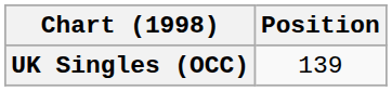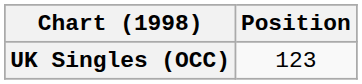UK Singles (OCC) | Position: 139 -> 123
